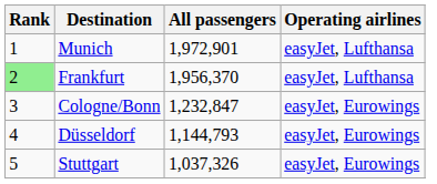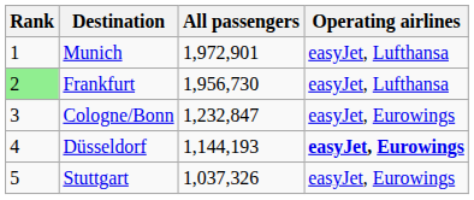Frankfurt | All passengers: 1,956,370 -> 1,956,730
Düsseldorf | All passengers: 1,144,793 -> 1,144,193
Düsseldorf | Operating airlines: normal -> bold
